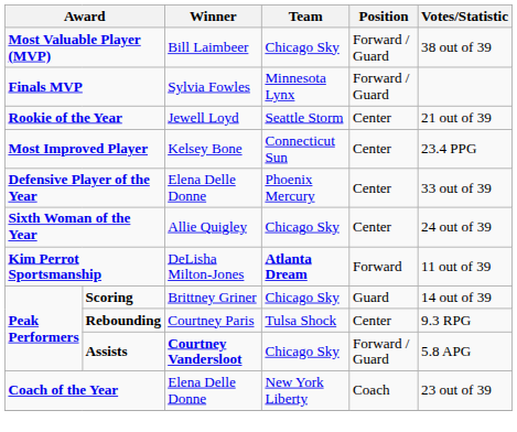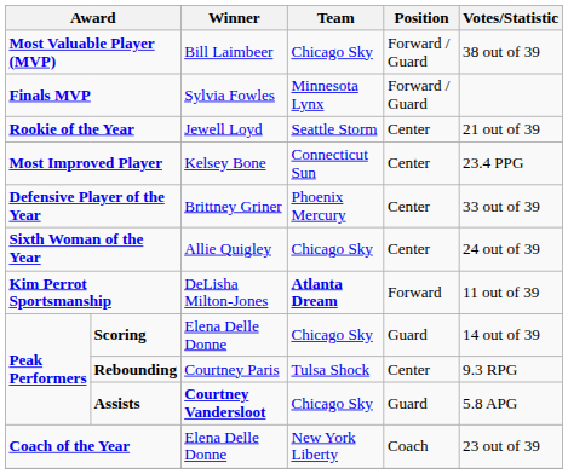Defensive Player of the Year | Winner: Elena Delle Donne -> Brittney Griner
Scoring | Winner: Brittney Griner -> Elena Delle Donne
Assists | Position: Forward / Guard -> Guard
